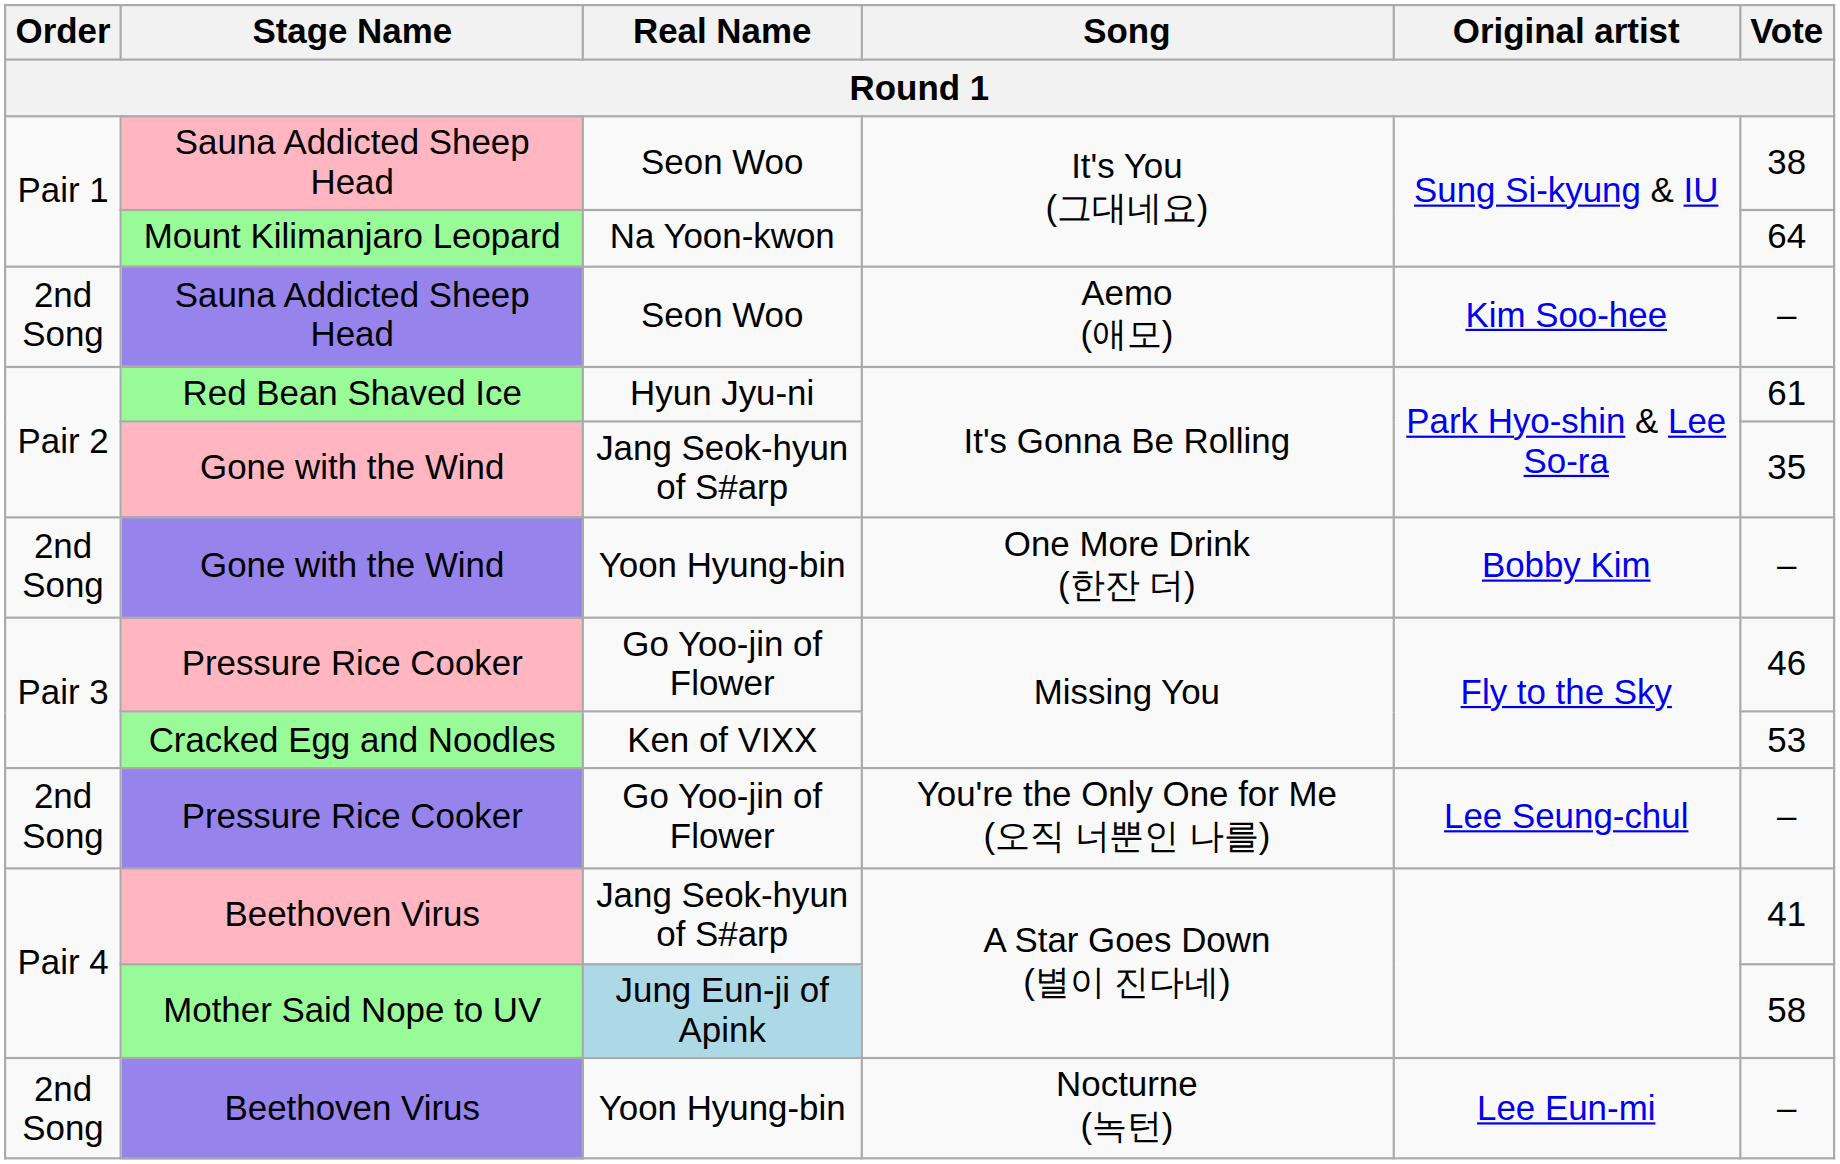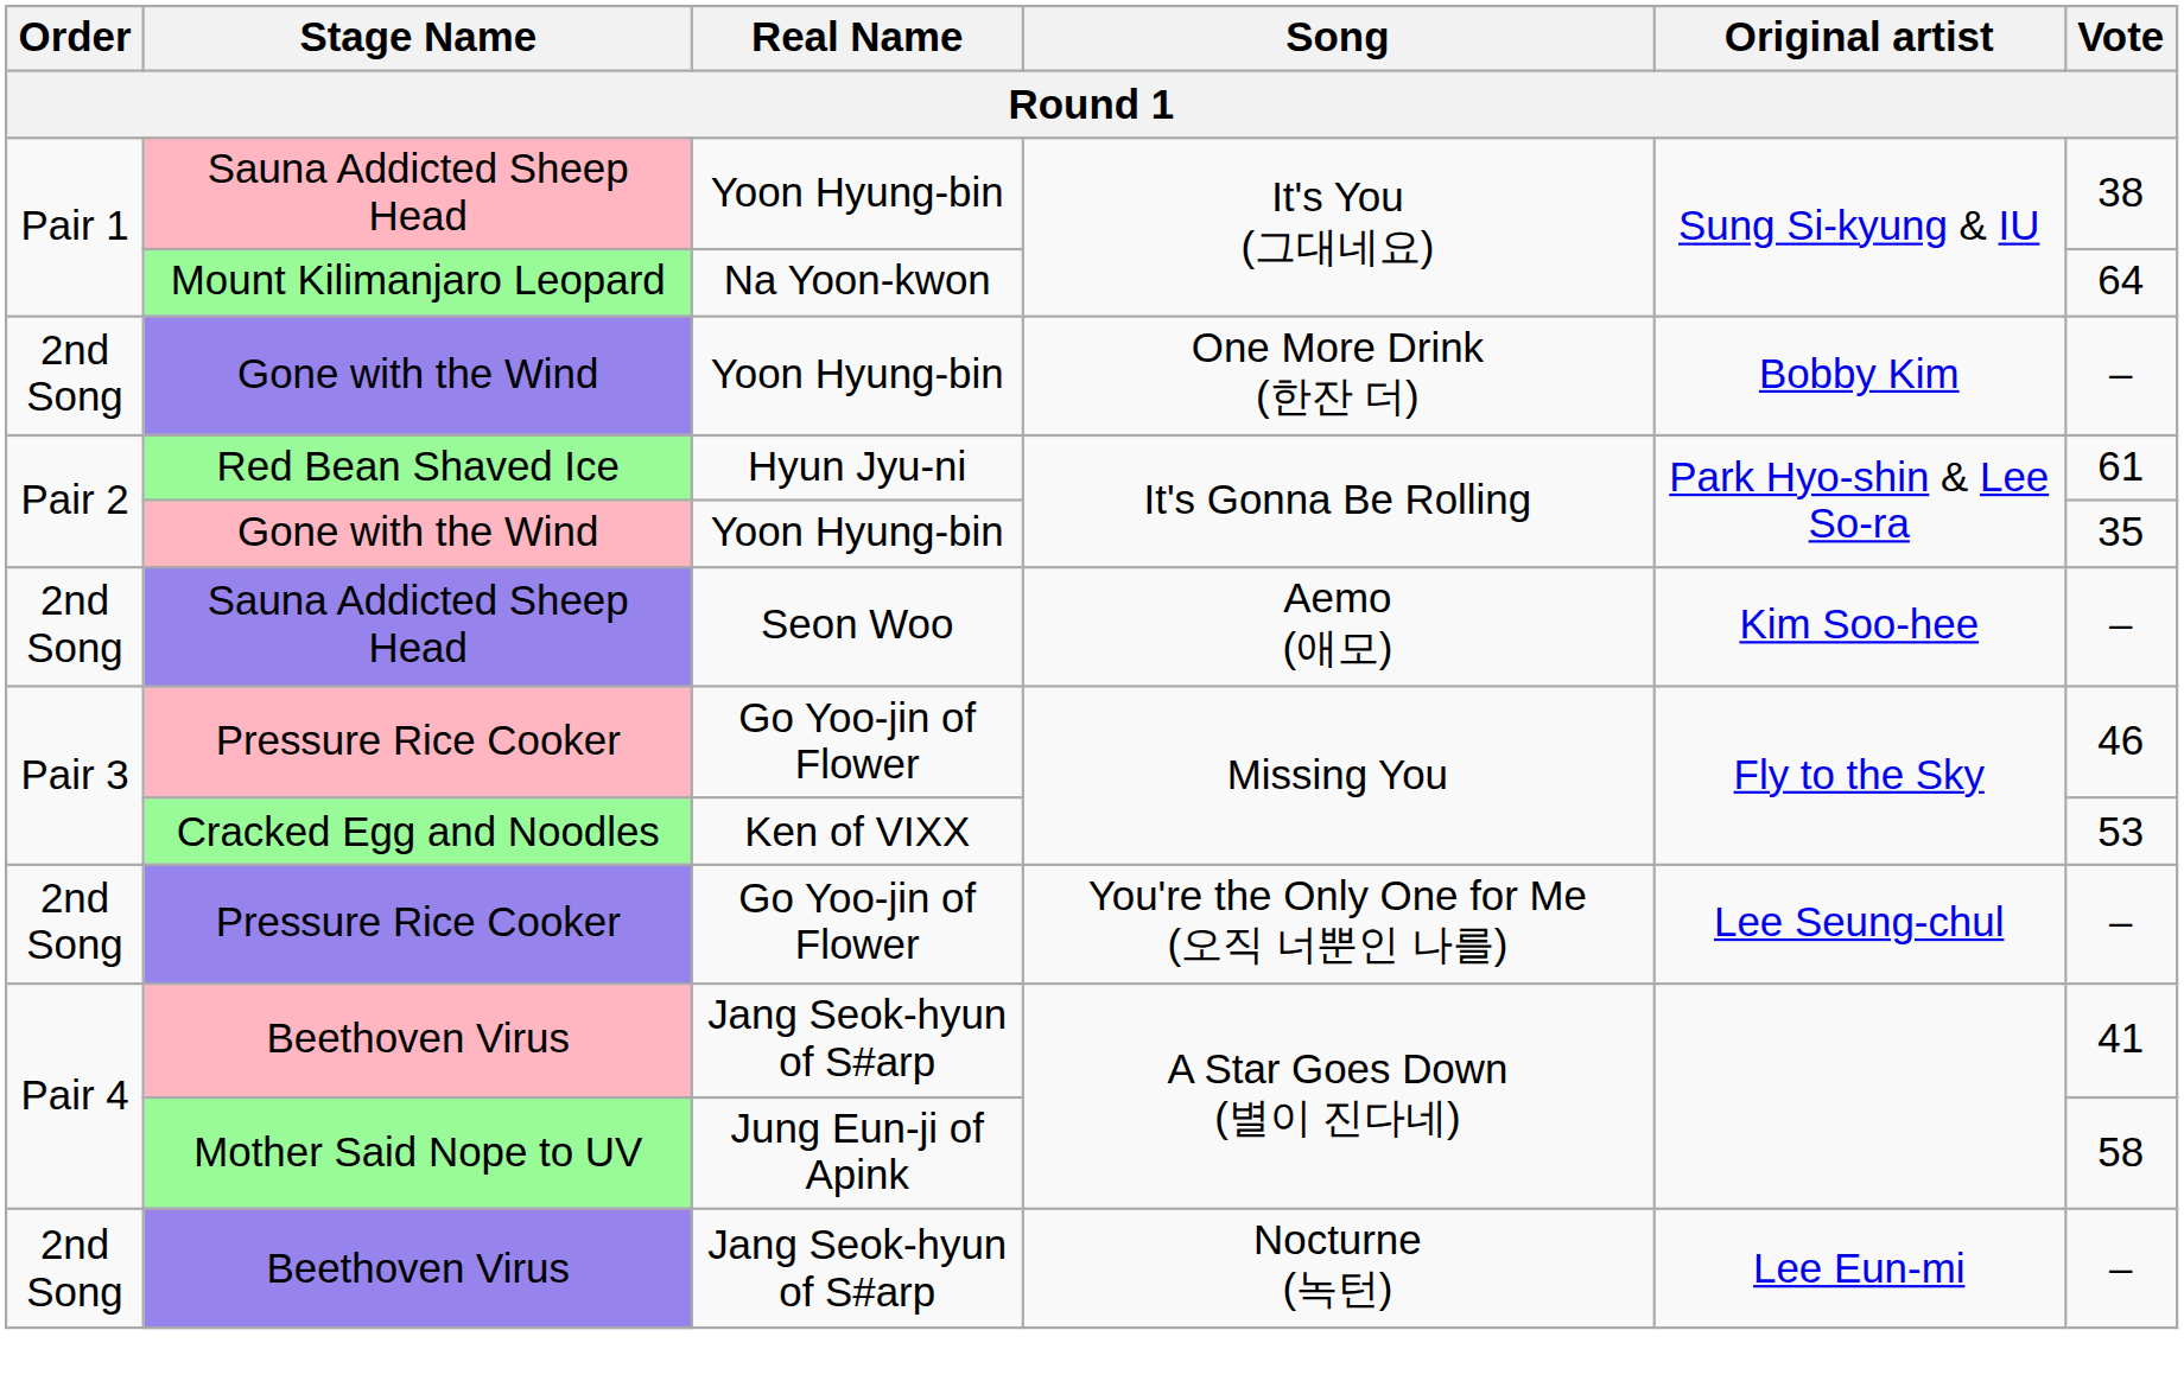Sauna Addicted Sheep Head / It's You (그대네요) | Real Name: Seon Woo -> Yoon Hyung-bin
rows swapped: Sauna Addicted Sheep Head / Aemo (애모) <-> Gone with the Wind / One More Drink (한잔 더)
Gone with the Wind / It's Gonna Be Rolling | Real Name: Jang Seok-hyun of S#arp -> Yoon Hyung-bin
Mother Said Nope to UV | Real Name: lightblue background -> no background
Beethoven Virus / Nocturne (녹턴) | Real Name: Yoon Hyung-bin -> Jang Seok-hyun of S#arp
